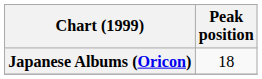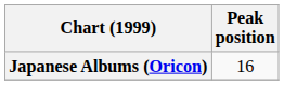Japanese Albums (Oricon) | Peak position: 18 -> 16
